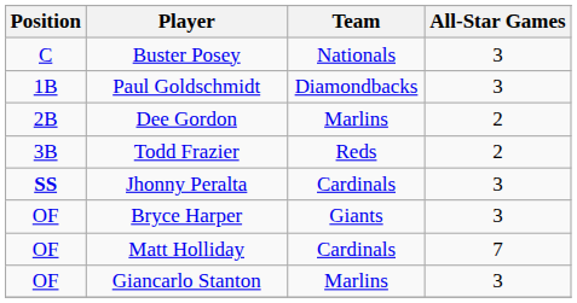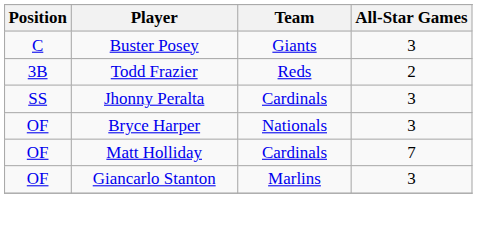Buster Posey | Team: Nationals -> Giants
- row: 1B | Paul Goldschmidt | Diamondbacks | 3
- row: 2B | Dee Gordon | Marlins | 2
Jhonny Peralta | Position: bold -> normal
Bryce Harper | Team: Giants -> Nationals
